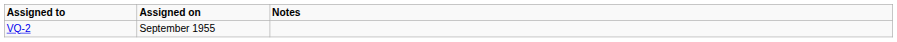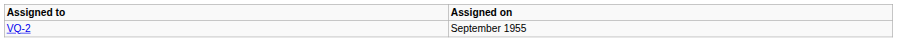- column: Notes
